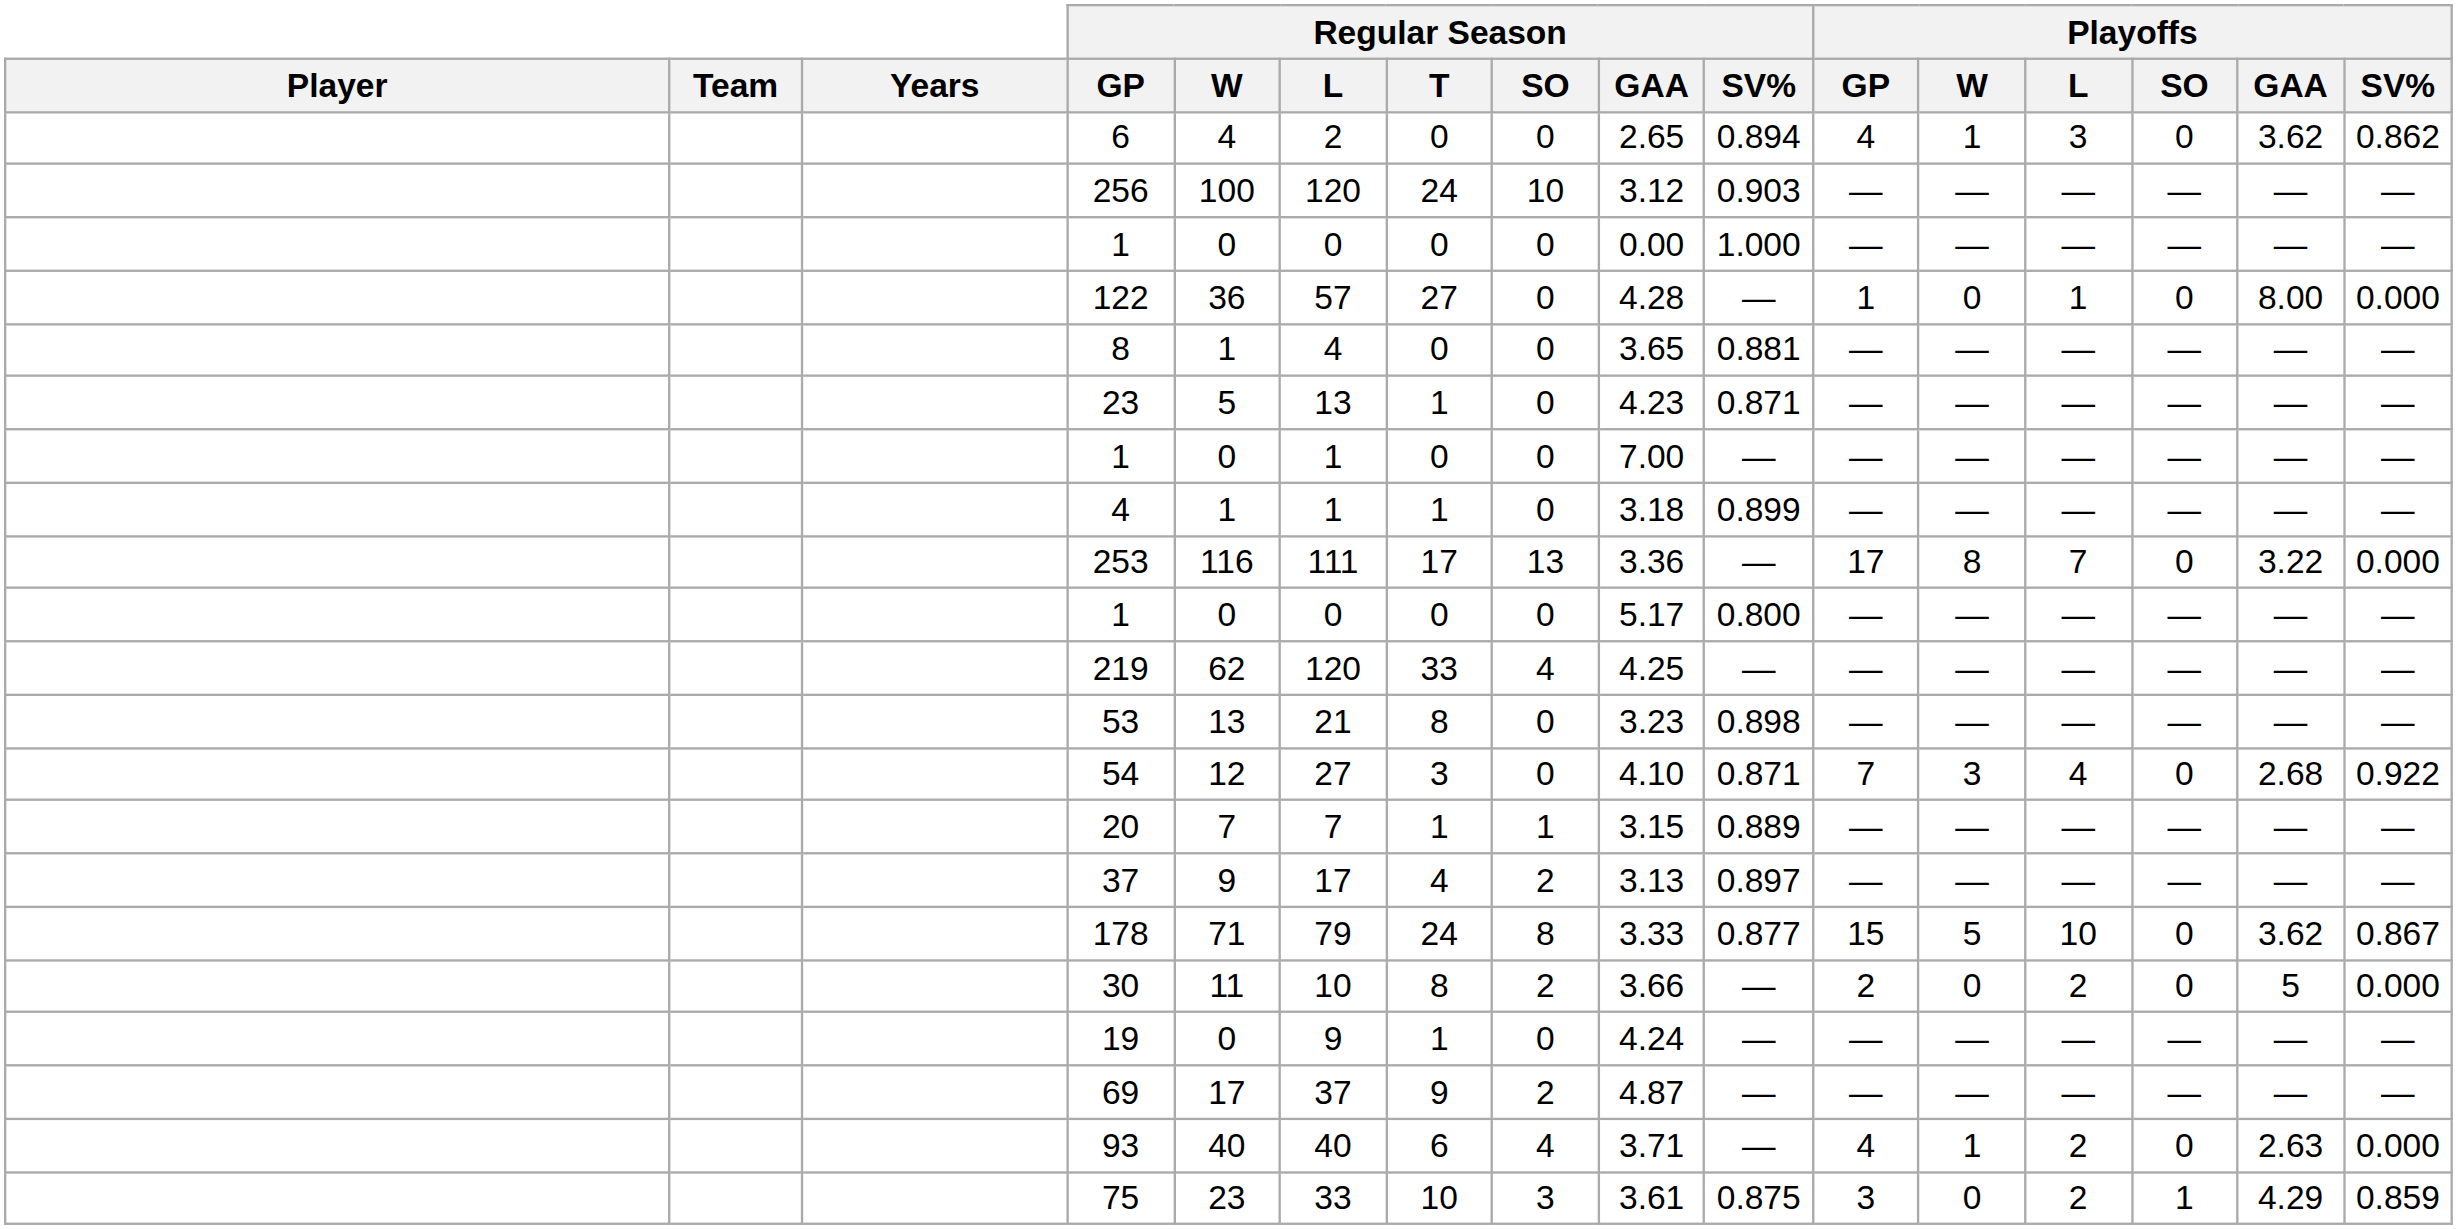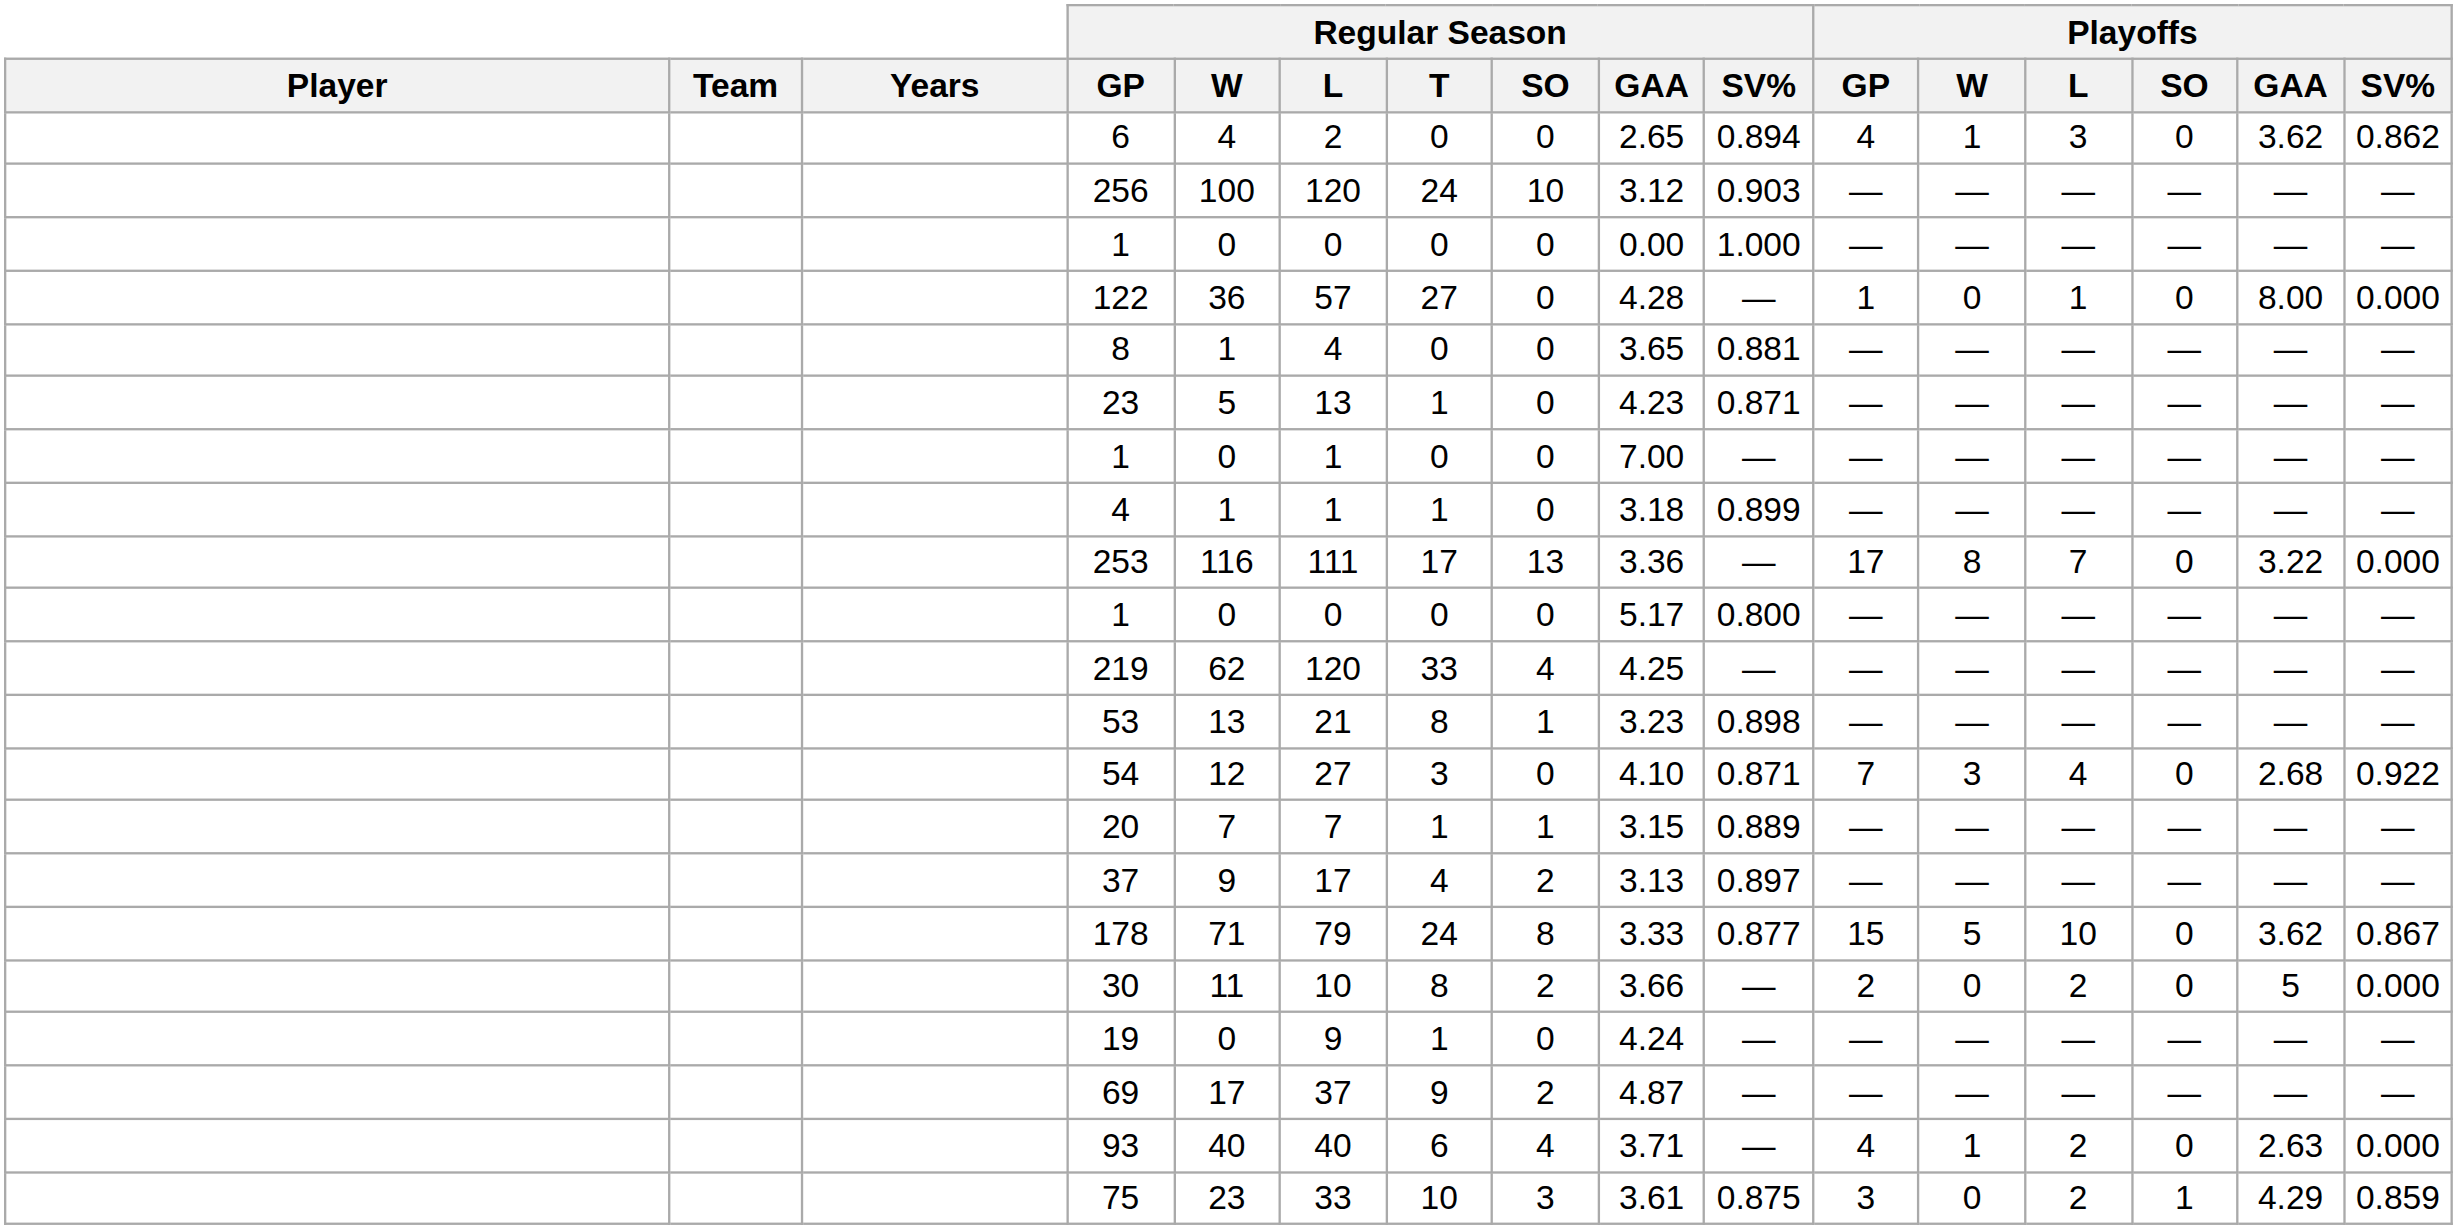53 | Regular Season / SO: 0 -> 1
